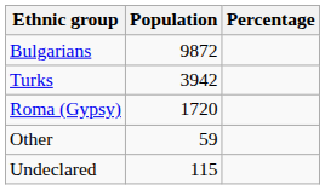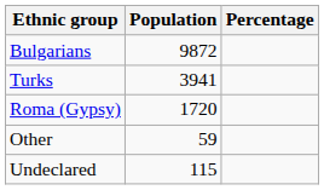Turks | Population: 3942 -> 3941
